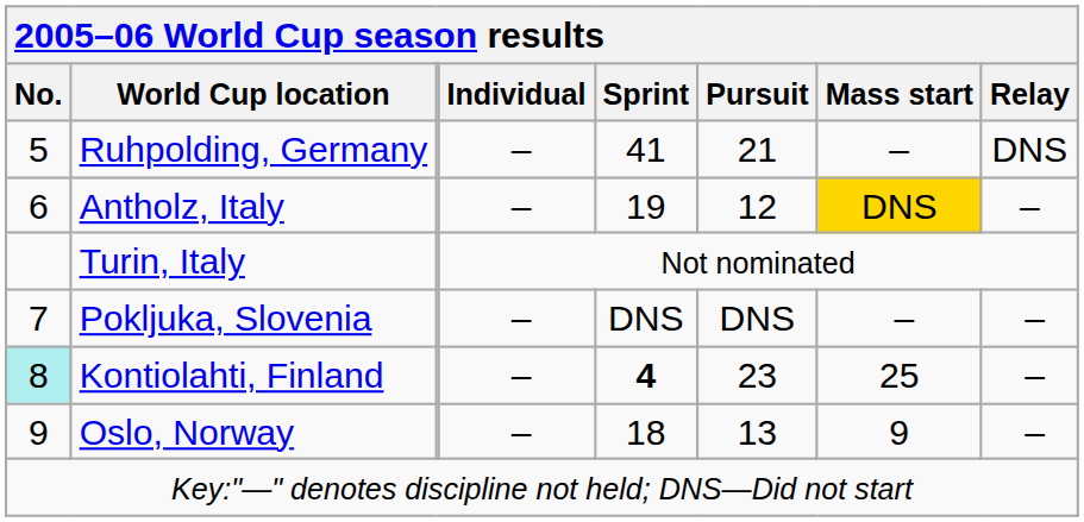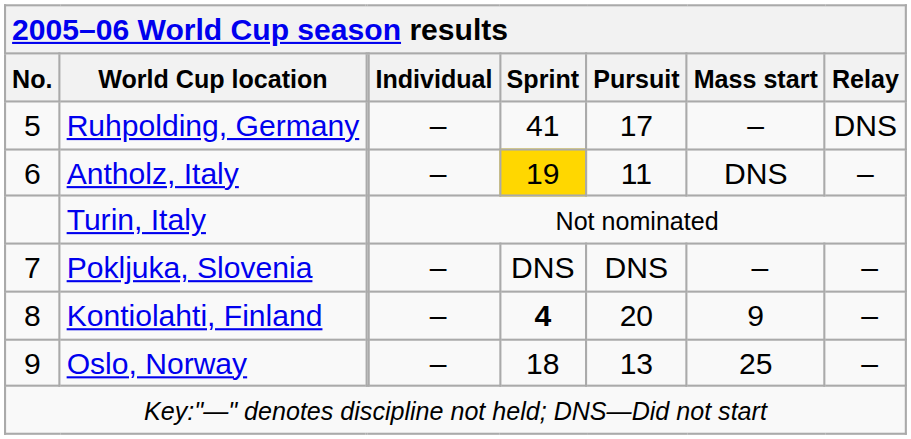Ruhpolding, Germany | Pursuit: 21 -> 17
Antholz, Italy | Sprint: no background -> gold background
Antholz, Italy | Pursuit: 12 -> 11
Antholz, Italy | Mass start: gold background -> no background
Kontiolahti, Finland | No.: paleturquoise background -> no background
Kontiolahti, Finland | Pursuit: 23 -> 20
Kontiolahti, Finland | Mass start: 25 -> 9
Oslo, Norway | Mass start: 9 -> 25
